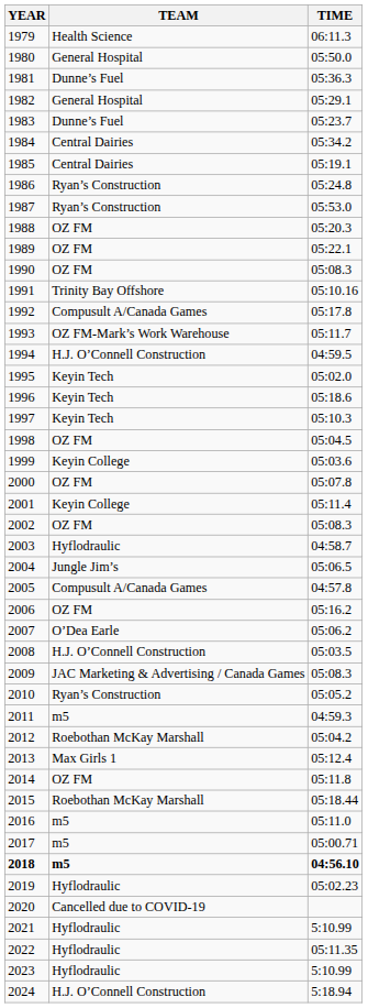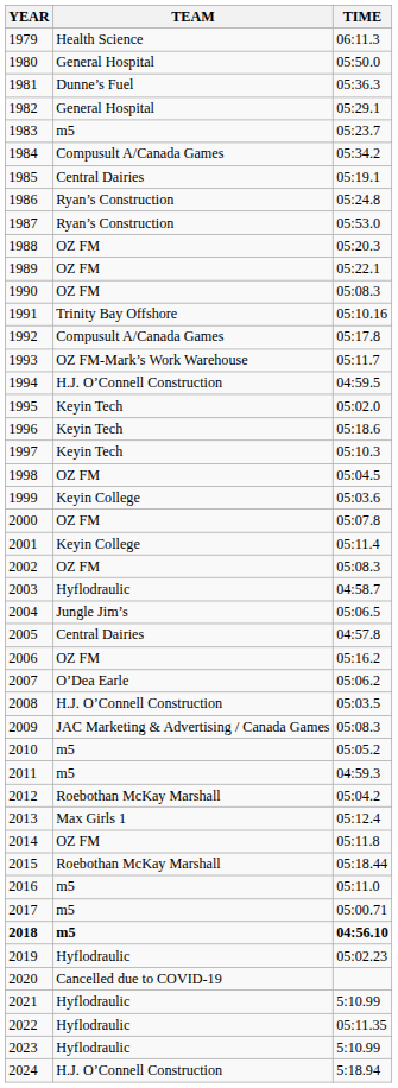1983 | TEAM: Dunne’s Fuel -> m5
1984 | TEAM: Central Dairies -> Compusult A/Canada Games
2005 | TEAM: Compusult A/Canada Games -> Central Dairies
2010 | TEAM: Ryan’s Construction -> m5
